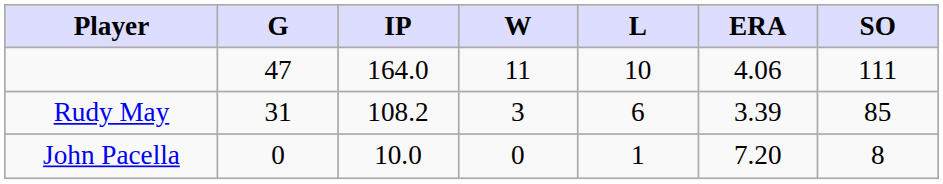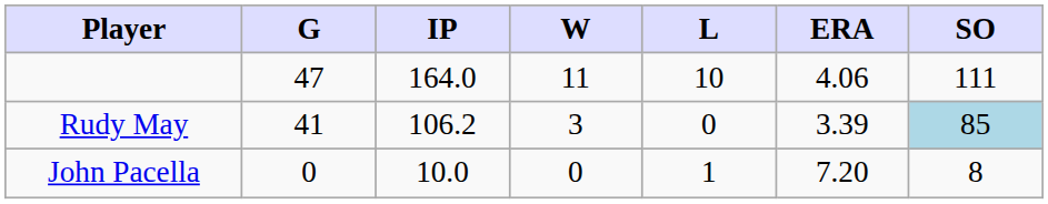Rudy May | G: 31 -> 41
Rudy May | IP: 108.2 -> 106.2
Rudy May | L: 6 -> 0
Rudy May | SO: no background -> lightblue background
